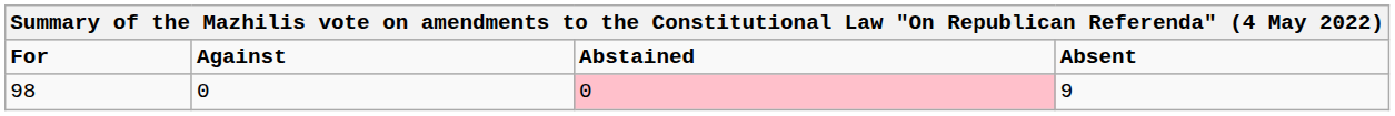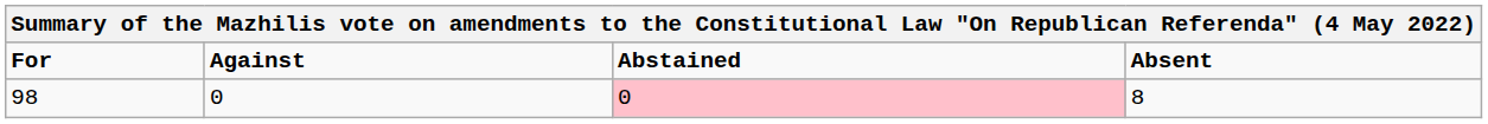98 | Absent: 9 -> 8
